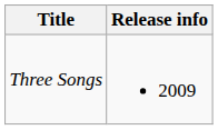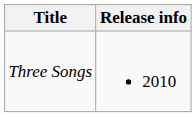Three Songs | Release info: 2009 -> 2010
